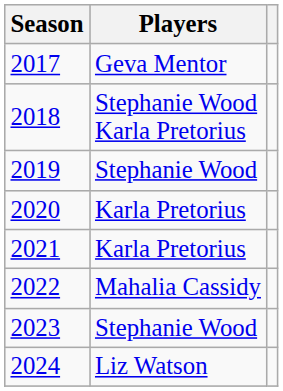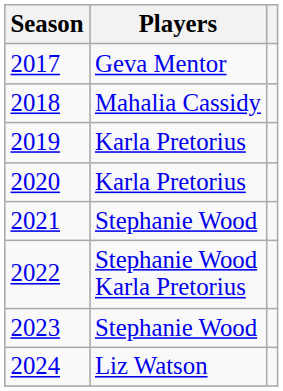2018 | Players: Stephanie Wood Karla Pretorius -> Mahalia Cassidy
2019 | Players: Stephanie Wood -> Karla Pretorius
2021 | Players: Karla Pretorius -> Stephanie Wood
2022 | Players: Mahalia Cassidy -> Stephanie Wood Karla Pretorius
